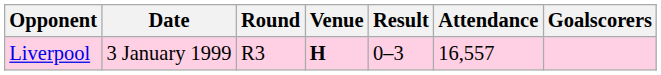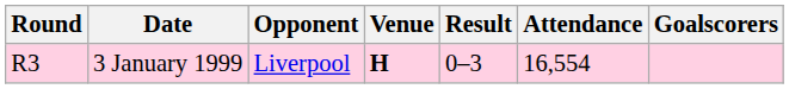columns swapped: Round <-> Opponent
3 January 1999 | Attendance: 16,557 -> 16,554
